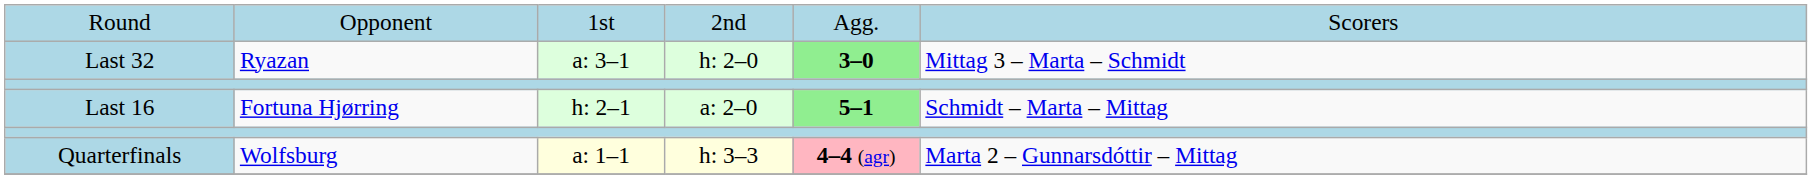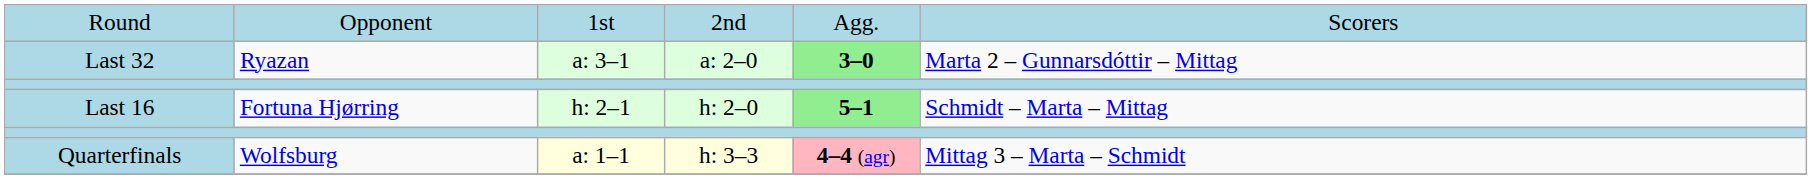Last 32 | column 4: h: 2–0 -> a: 2–0
Last 32 | column 6: Mittag 3 – Marta – Schmidt -> Marta 2 – Gunnarsdóttir – Mittag
Last 16 | column 4: a: 2–0 -> h: 2–0
Quarterfinals | column 6: Marta 2 – Gunnarsdóttir – Mittag -> Mittag 3 – Marta – Schmidt
